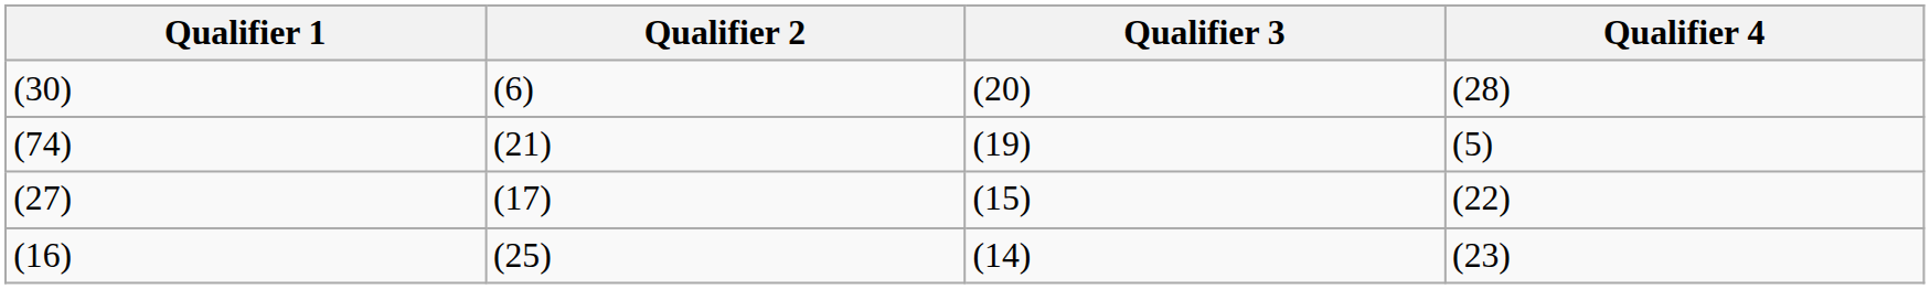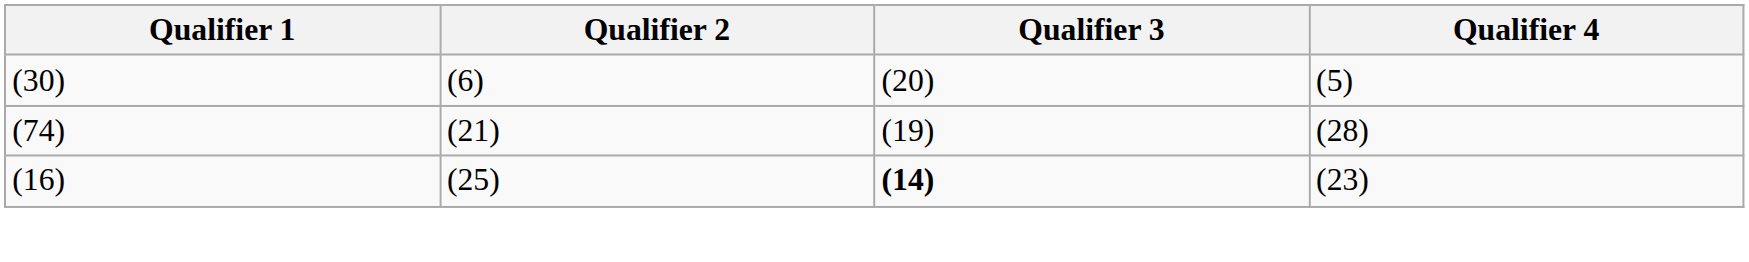(30) | Qualifier 4: (28) -> (5)
(74) | Qualifier 4: (5) -> (28)
- row: (27) | (17) | (15) | (22)
(16) | Qualifier 3: normal -> bold
